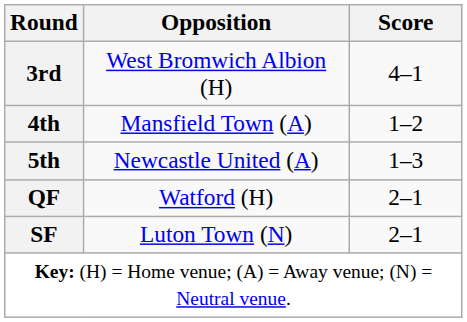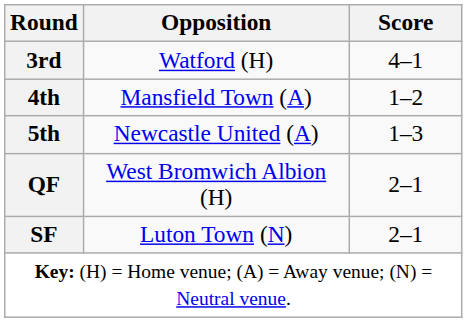3rd | Opposition: West Bromwich Albion (H) -> Watford (H)
QF | Opposition: Watford (H) -> West Bromwich Albion (H)
